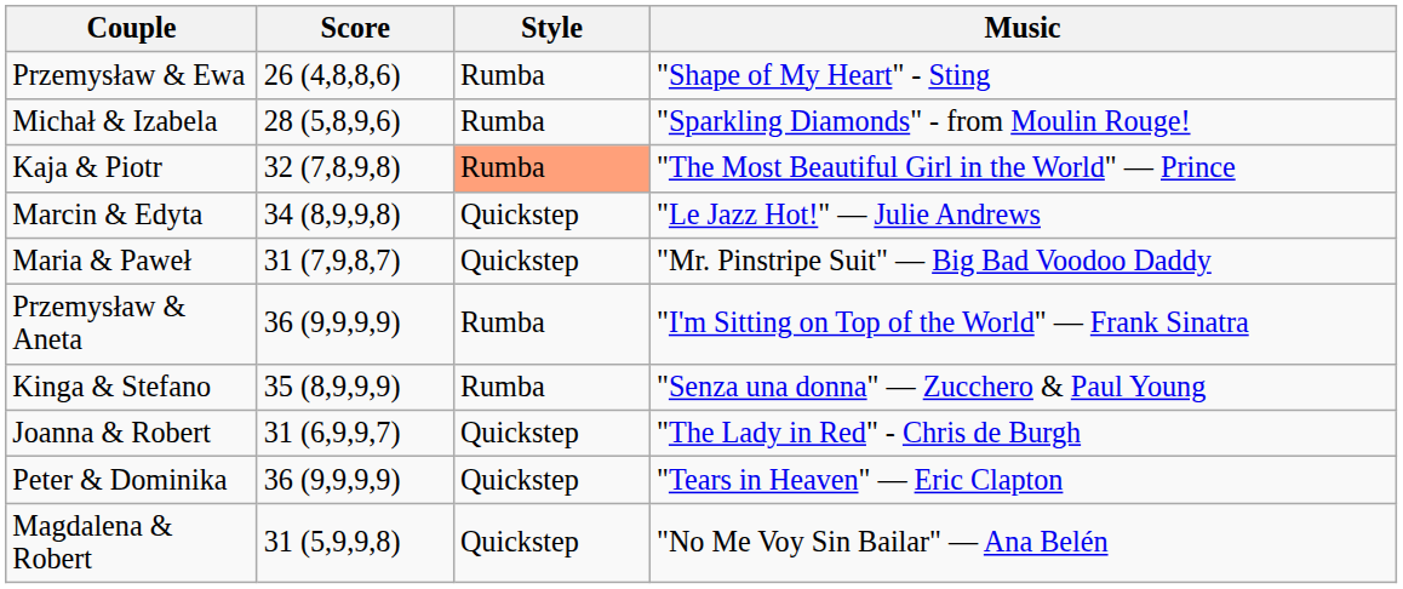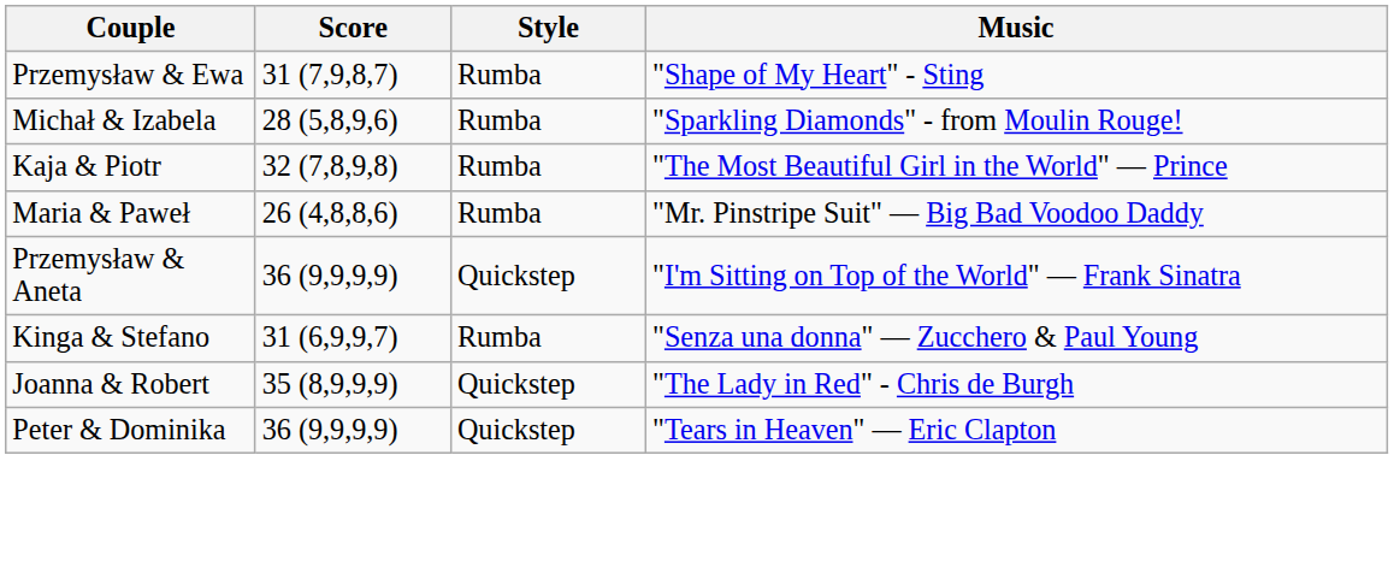Przemysław & Ewa | Score: 26 (4,8,8,6) -> 31 (7,9,8,7)
Kaja & Piotr | Style: lightsalmon background -> no background
- row: Marcin & Edyta | 34 (8,9,9,8) | Quickstep | "Le Jazz Hot!" — Julie Andrews
Maria & Paweł | Score: 31 (7,9,8,7) -> 26 (4,8,8,6)
Maria & Paweł | Style: Quickstep -> Rumba
Przemysław & Aneta | Style: Rumba -> Quickstep
Kinga & Stefano | Score: 35 (8,9,9,9) -> 31 (6,9,9,7)
Joanna & Robert | Score: 31 (6,9,9,7) -> 35 (8,9,9,9)
- row: Magdalena & Robert | 31 (5,9,9,8) | Quickstep | "No Me Voy Sin Bailar" — Ana Belén
